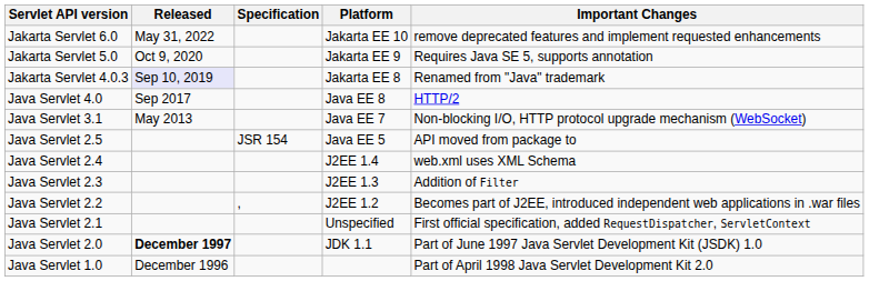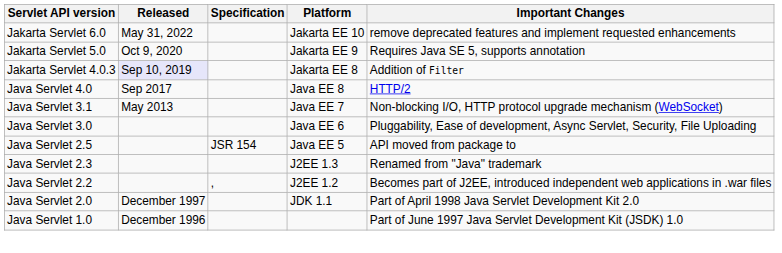Jakarta Servlet 4.0.3 | Important Changes: Renamed from "Java" trademark -> Addition of Filter
+ row: Java Servlet 3.0 | Java EE 6 | Pluggability, Ease of development, Async Servlet, Security, File Uploading
- row: Java Servlet 2.4 | J2EE 1.4 | web.xml uses XML Schema
Java Servlet 2.3 | Important Changes: Addition of Filter -> Renamed from "Java" trademark
- row: Java Servlet 2.1 | Unspecified | First official specification, added RequestDispatcher, ServletContext
Java Servlet 2.0 | Released: bold -> normal
Java Servlet 2.0 | Important Changes: Part of June 1997 Java Servlet Development Kit (JSDK) 1.0 -> Part of April 1998 Java Servlet Development Kit 2.0
Java Servlet 1.0 | Important Changes: Part of April 1998 Java Servlet Development Kit 2.0 -> Part of June 1997 Java Servlet Development Kit (JSDK) 1.0
